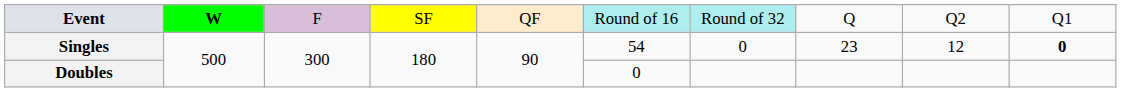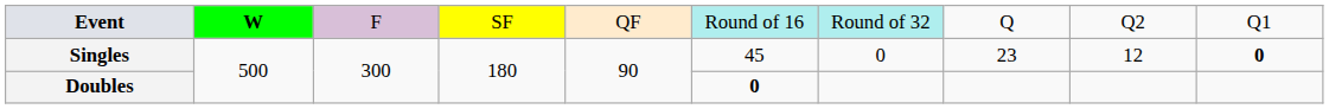Singles | column 6: 54 -> 45
Doubles | column 6: normal -> bold
